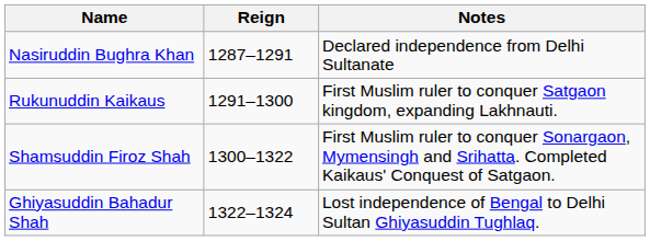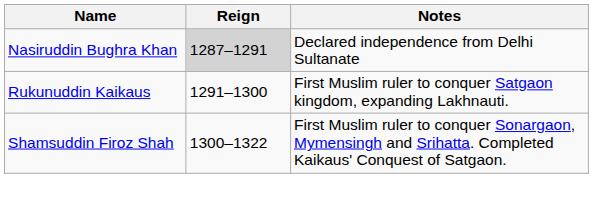Nasiruddin Bughra Khan | Reign: no background -> lightgrey background
- row: Ghiyasuddin Bahadur Shah | 1322–1324 | Lost independence of Bengal to Delhi Sultan Ghiyasuddin Tughlaq.
